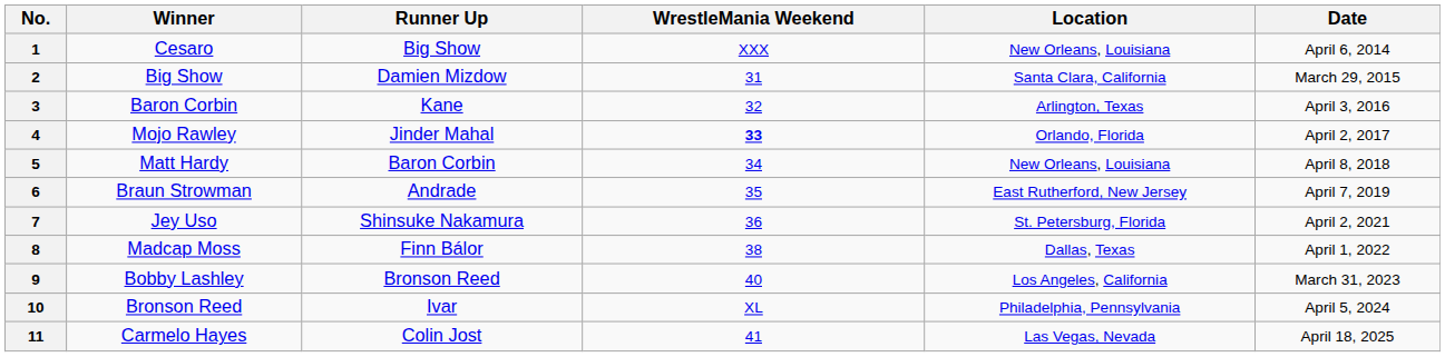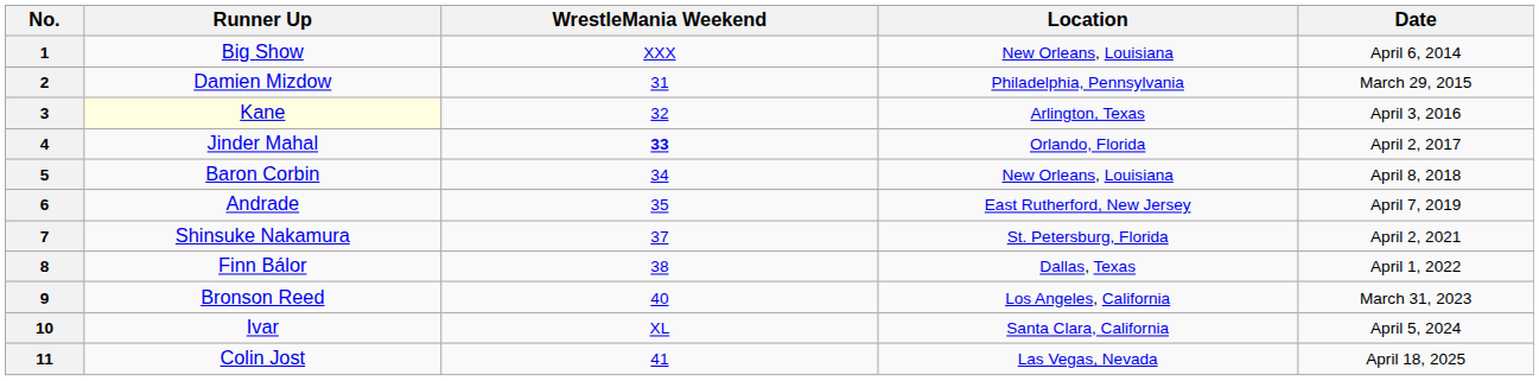- column: Winner | Cesaro | Big Show | Baron Corbin | Mojo Rawley | Matt Hardy | Braun Strowman | Jey Uso | Madcap Moss | Bobby Lashley | Bronson Reed | Carmelo Hayes
2 | Location: Santa Clara, California -> Philadelphia, Pennsylvania
3 | Runner Up: no background -> lightyellow background
7 | WrestleMania Weekend: 36 -> 37
10 | Location: Philadelphia, Pennsylvania -> Santa Clara, California
